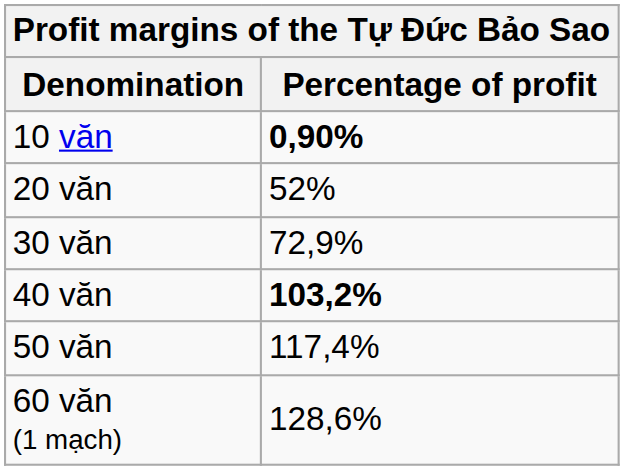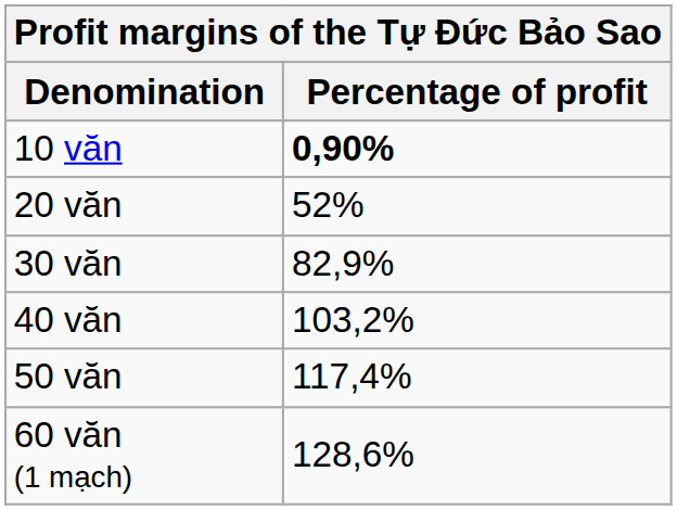30 văn | Percentage of profit: 72,9% -> 82,9%
40 văn | Percentage of profit: bold -> normal
